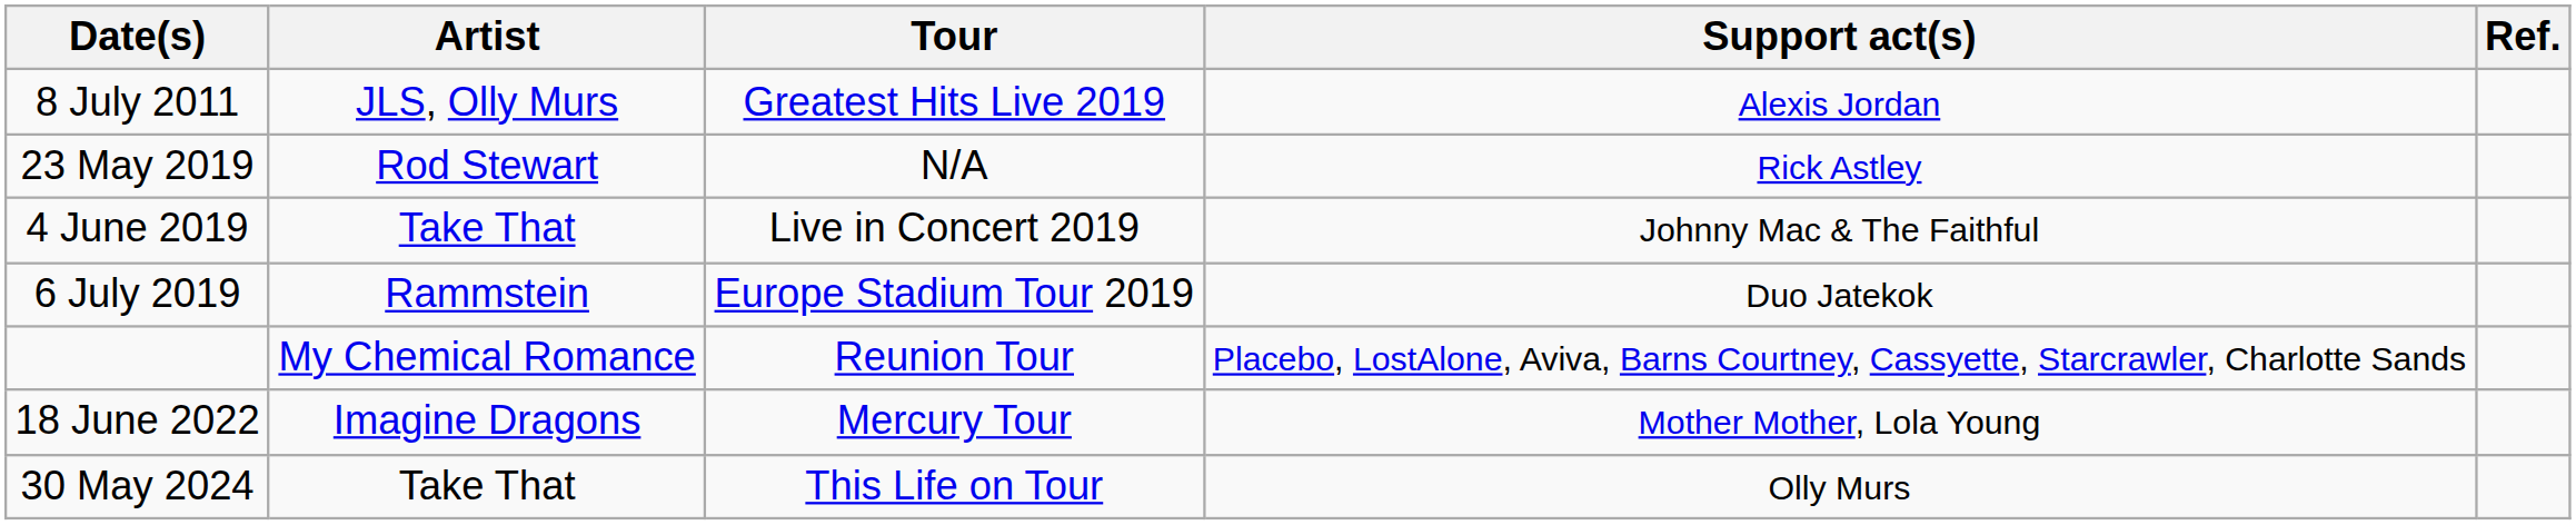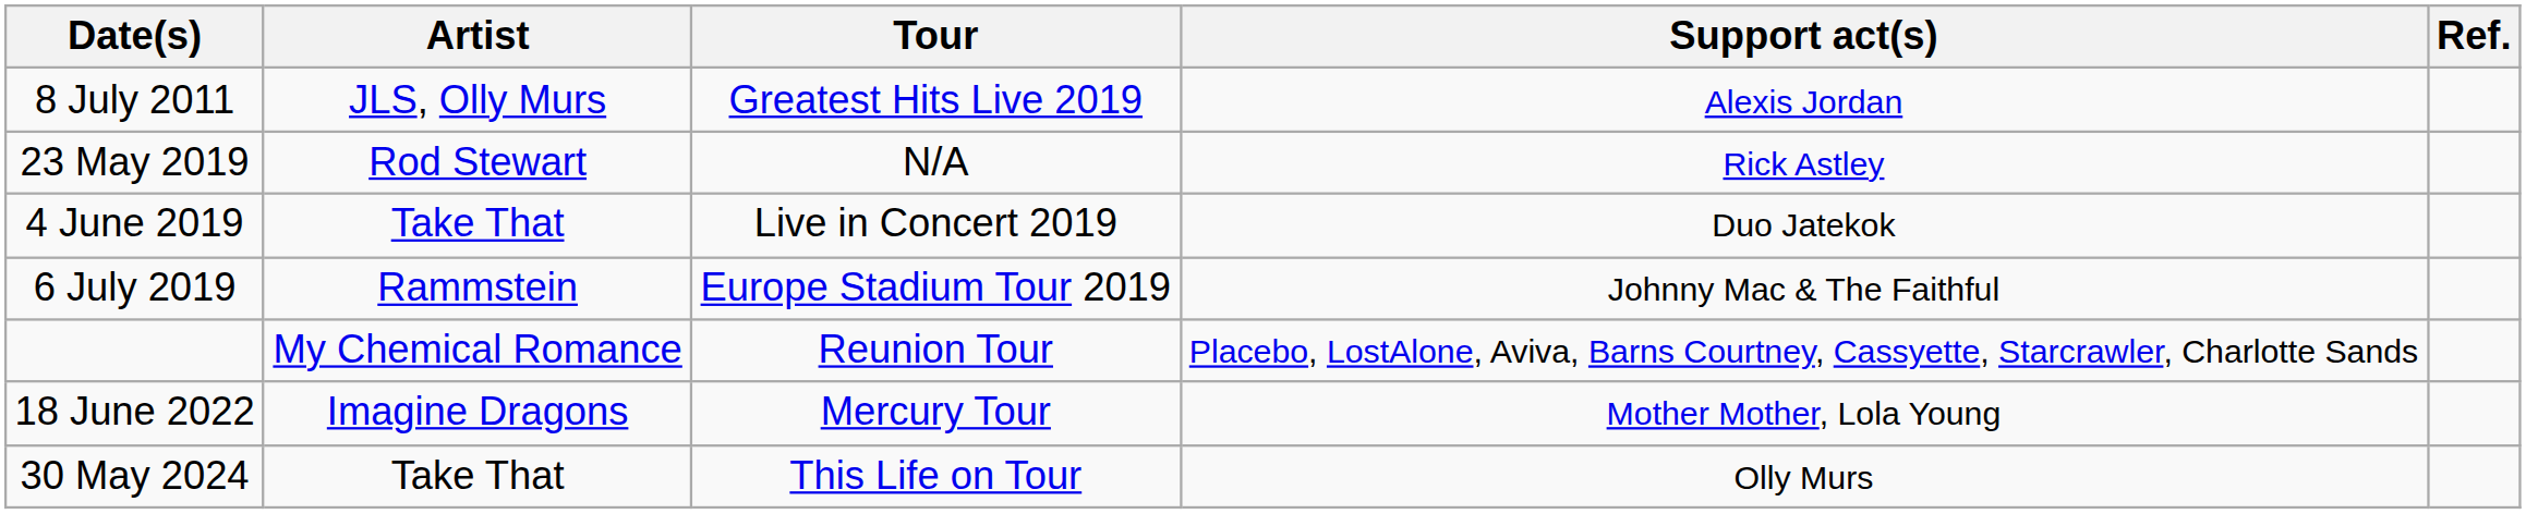4 June 2019 | Support act(s): Johnny Mac & The Faithful -> Duo Jatekok
6 July 2019 | Support act(s): Duo Jatekok -> Johnny Mac & The Faithful
